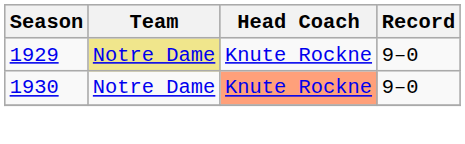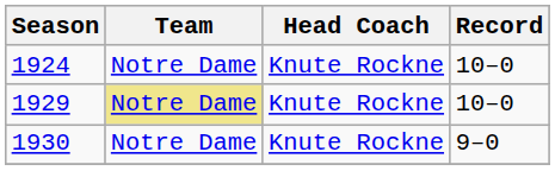+ row: 1924 | Notre Dame | Knute Rockne | 10–0
1929 | Record: 9–0 -> 10–0
1930 | Head Coach: lightsalmon background -> no background
